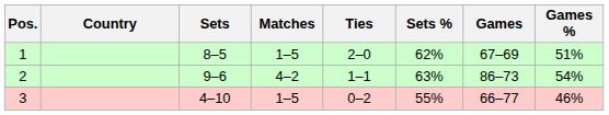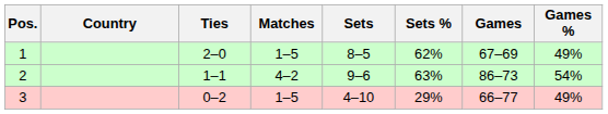columns swapped: Ties <-> Sets
1 | Games %: 51% -> 49%
3 | Sets %: 55% -> 29%
3 | Games %: 46% -> 49%
